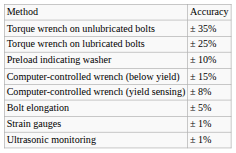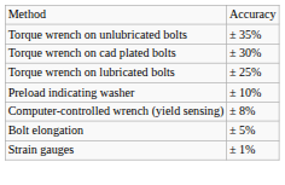+ row: Torque wrench on cad plated bolts | ± 30%
- row: Computer-controlled wrench (below yield) | ± 15%
- row: Ultrasonic monitoring | ± 1%
